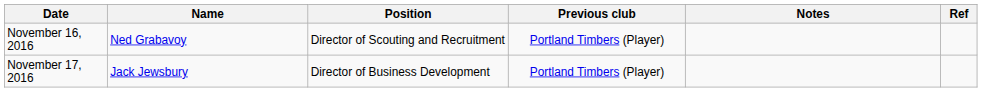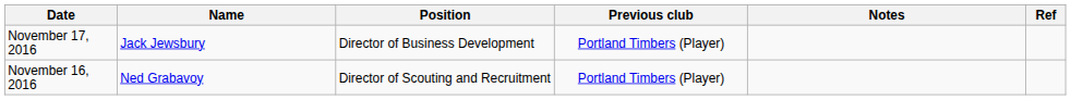rows swapped: November 16, 2016 <-> November 17, 2016
